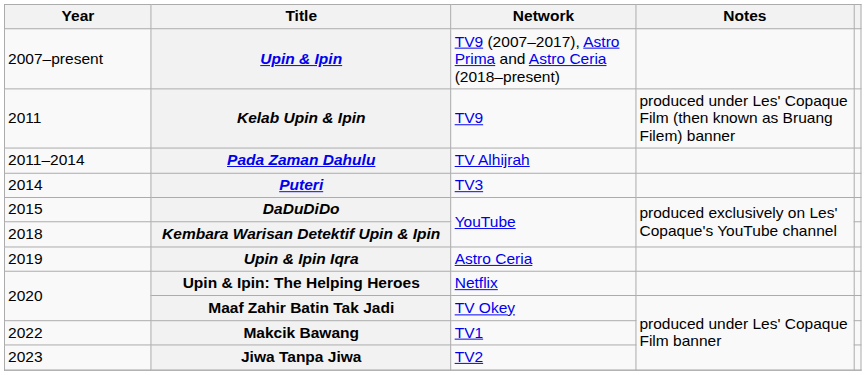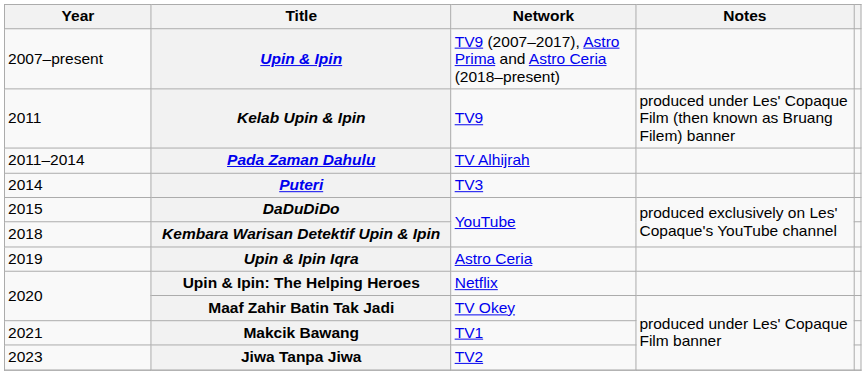Makcik Bawang | Year: 2022 -> 2021
